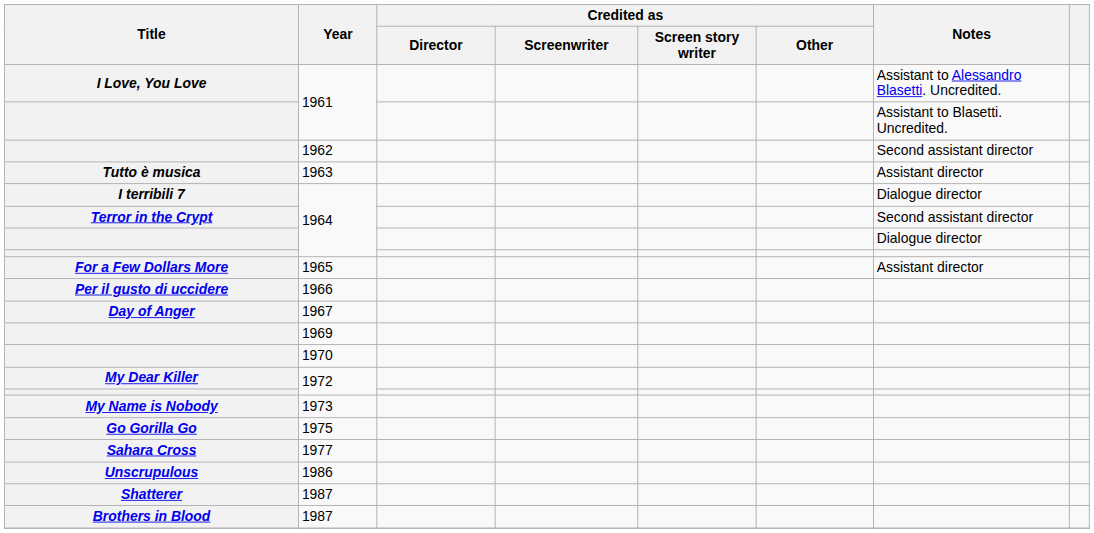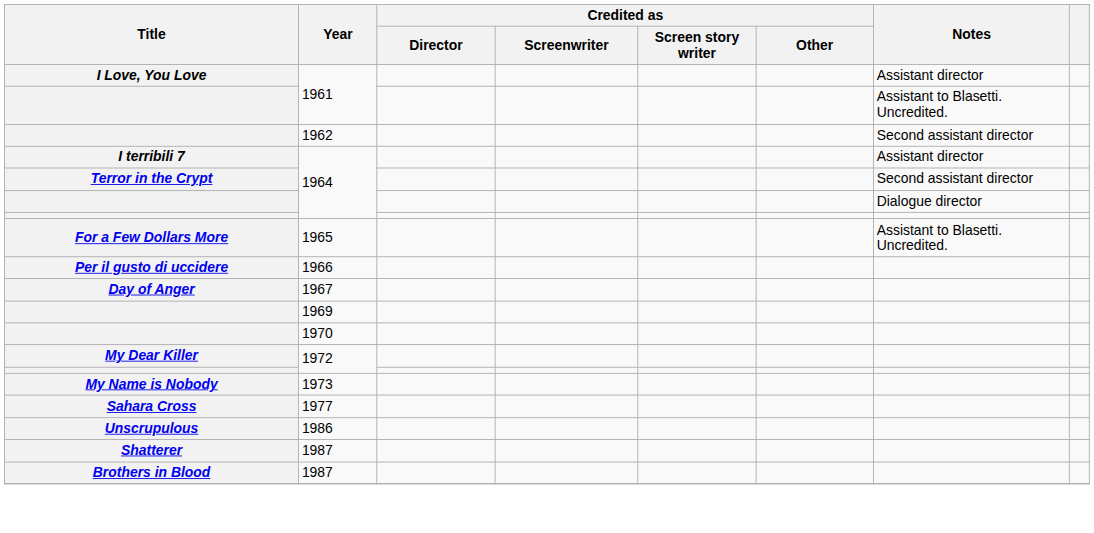I Love, You Love | Notes: Assistant to Alessandro Blasetti. Uncredited. -> Assistant director
- row: Tutto è musica | 1963 | Assistant director
I terribili 7 | Notes: Dialogue director -> Assistant director
For a Few Dollars More | Notes: Assistant director -> Assistant to Blasetti. Uncredited.
- row: Go Gorilla Go | 1975
